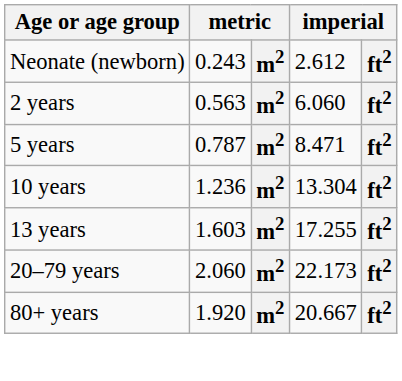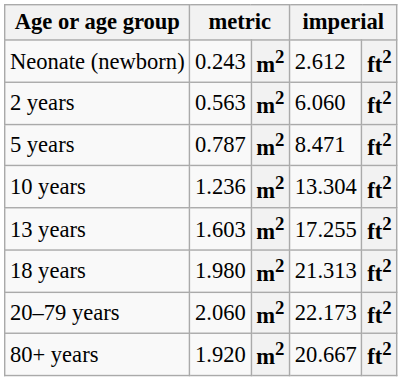+ row: 18 years | 1.980 | m2 | 21.313 | ft2
